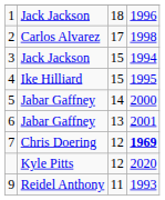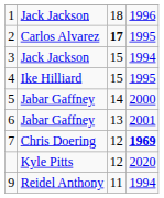2 | column 3: normal -> bold
2 | column 4: 1998 -> 1995
9 | column 4: 1993 -> 1994
